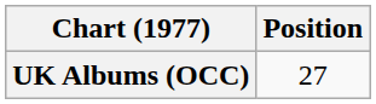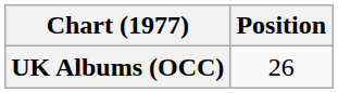UK Albums (OCC) | Position: 27 -> 26
